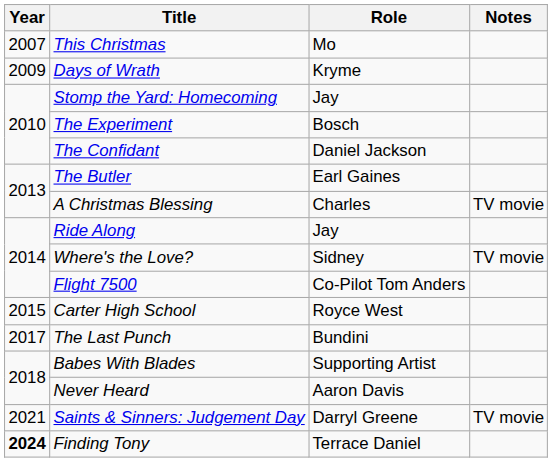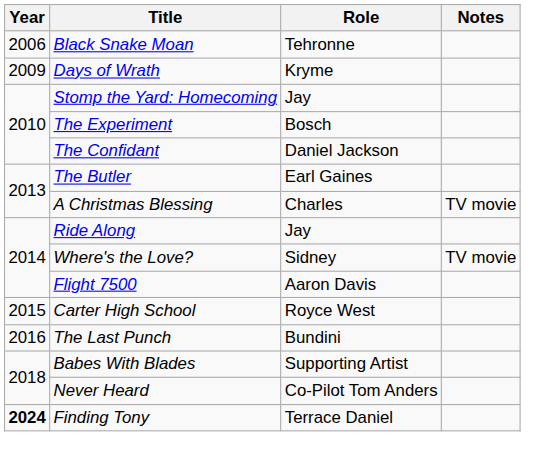+ row: 2006 | Black Snake Moan | Tehronne
- row: 2007 | This Christmas | Mo
Flight 7500 | Role: Co-Pilot Tom Anders -> Aaron Davis
The Last Punch | Year: 2017 -> 2016
Never Heard | Role: Aaron Davis -> Co-Pilot Tom Anders
- row: 2021 | Saints & Sinners: Judgement Day | Darryl Greene | TV movie
